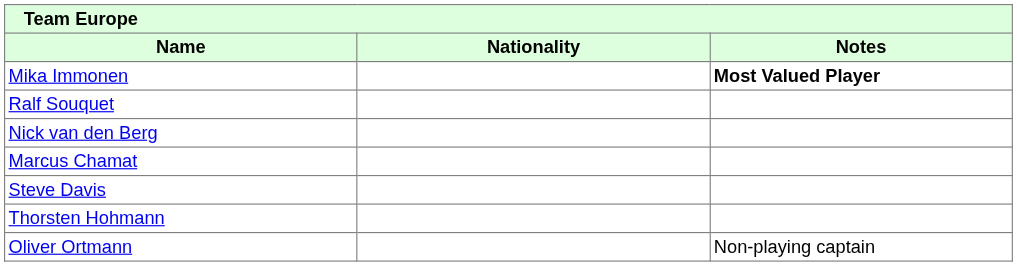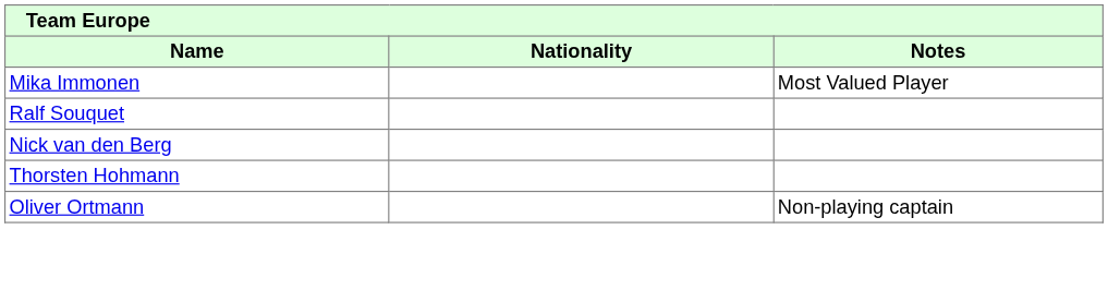Mika Immonen | Notes: bold -> normal
- row: Marcus Chamat
- row: Steve Davis
